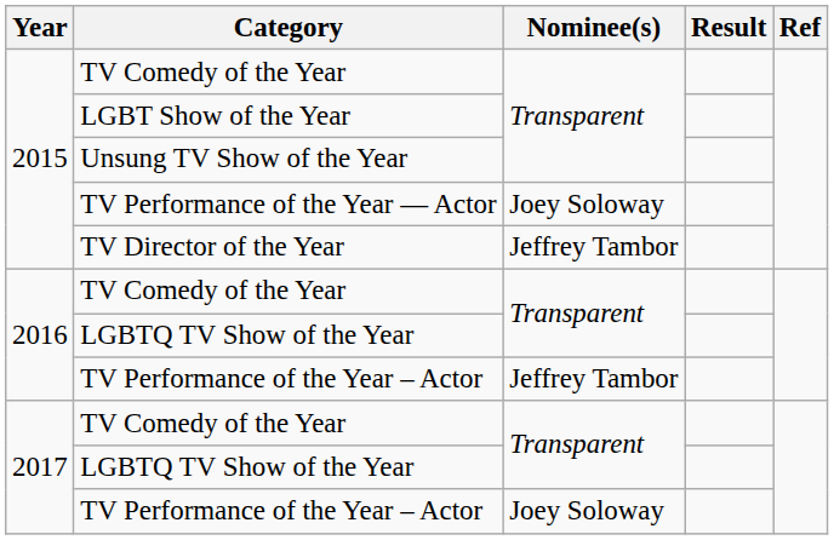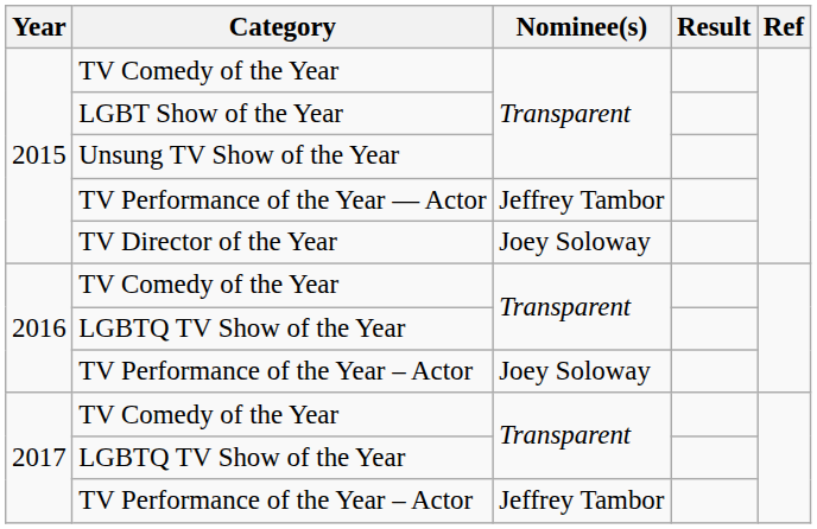TV Performance of the Year — Actor | Nominee(s): Joey Soloway -> Jeffrey Tambor
TV Director of the Year | Nominee(s): Jeffrey Tambor -> Joey Soloway
2016 / TV Performance of the Year – Actor | Nominee(s): Jeffrey Tambor -> Joey Soloway
2017 / TV Performance of the Year – Actor | Nominee(s): Joey Soloway -> Jeffrey Tambor
